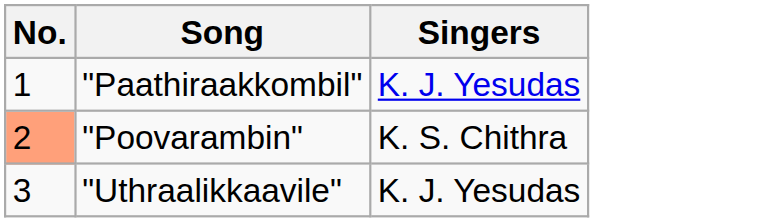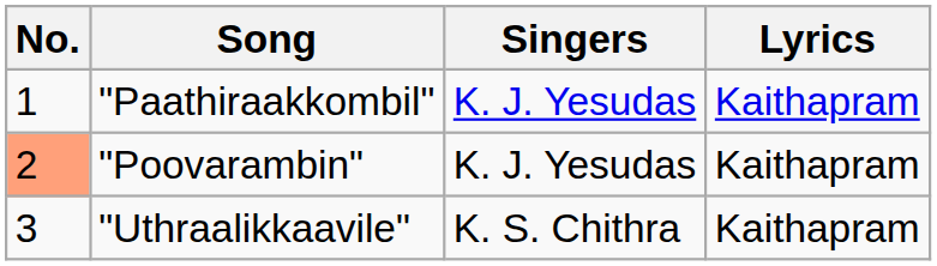+ column: Lyrics | Kaithapram | Kaithapram | Kaithapram
"Poovarambin" | Singers: K. S. Chithra -> K. J. Yesudas
"Uthraalikkaavile" | Singers: K. J. Yesudas -> K. S. Chithra
